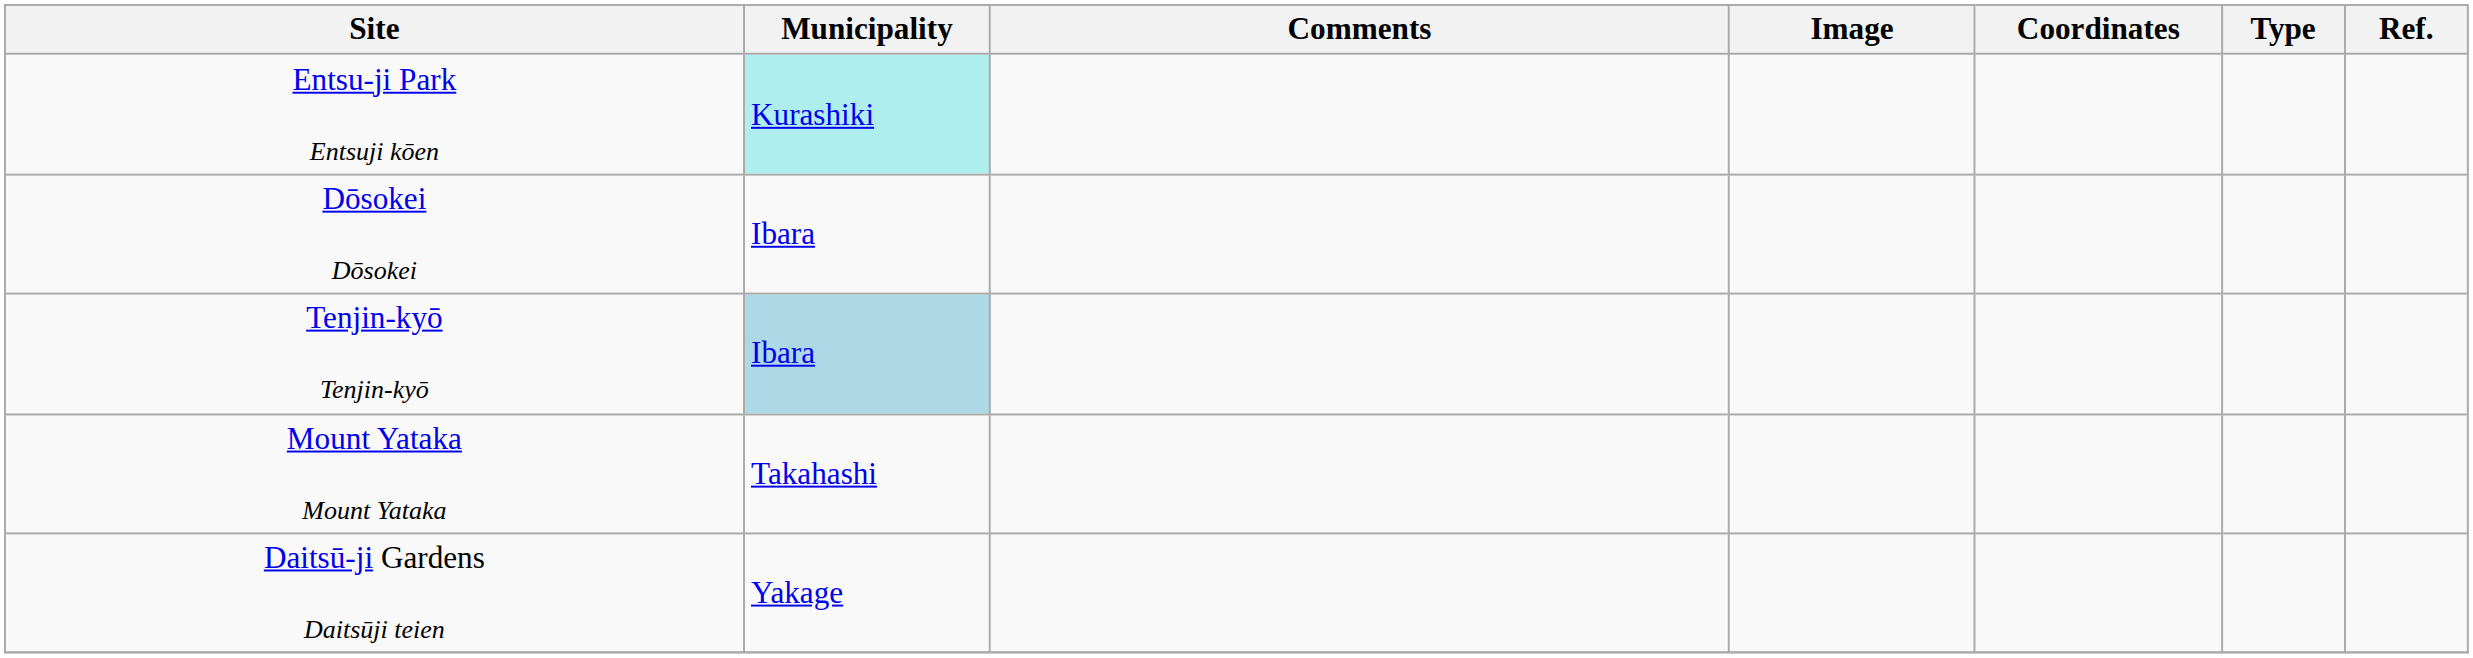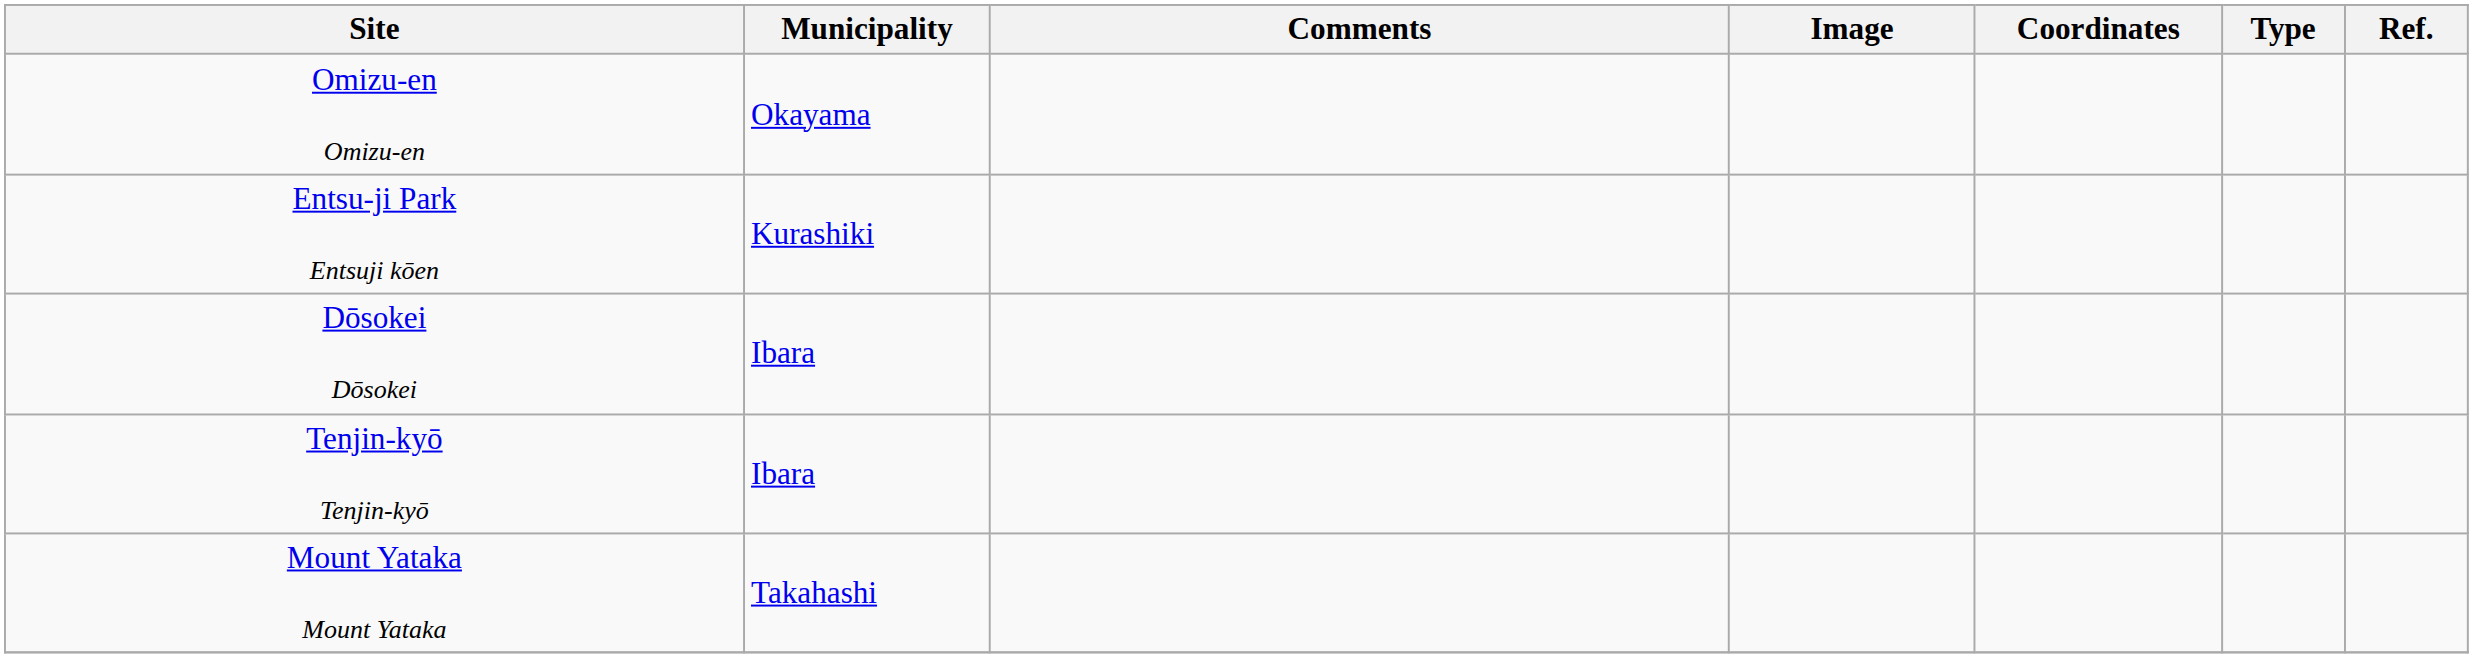+ row: Omizu-en Omizu-en | Okayama
Entsu-ji Park Entsuji kōen | Municipality: paleturquoise background -> no background
Tenjin-kyō Tenjin-kyō | Municipality: lightblue background -> no background
- row: Daitsū-ji Gardens Daitsūji teien | Yakage
